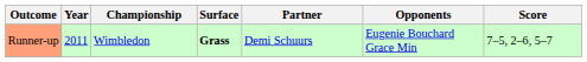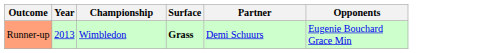- column: Score | 7–5, 2–6, 5–7
Runner-up | Year: 2011 -> 2013
